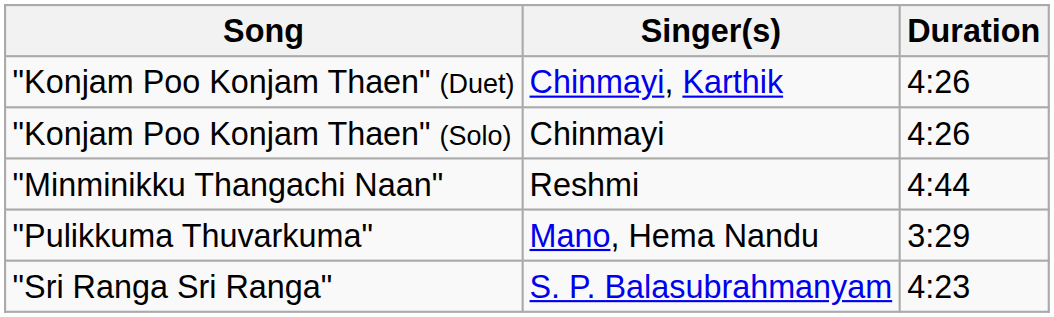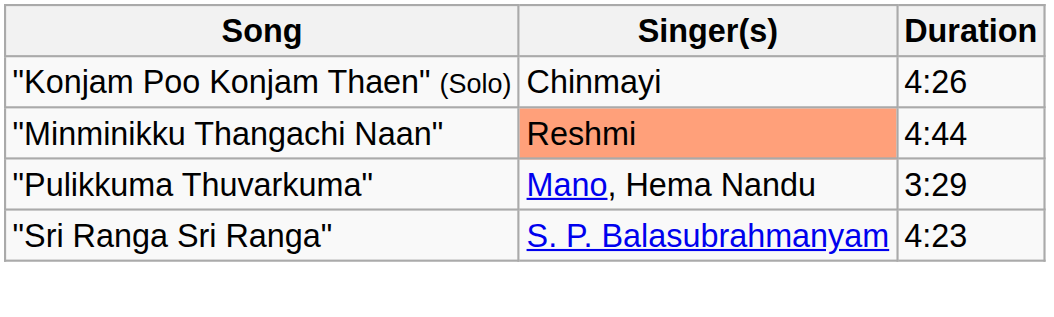- row: "Konjam Poo Konjam Thaen" (Duet) | Chinmayi, Karthik | 4:26
"Minminikku Thangachi Naan" | Singer(s): no background -> lightsalmon background
